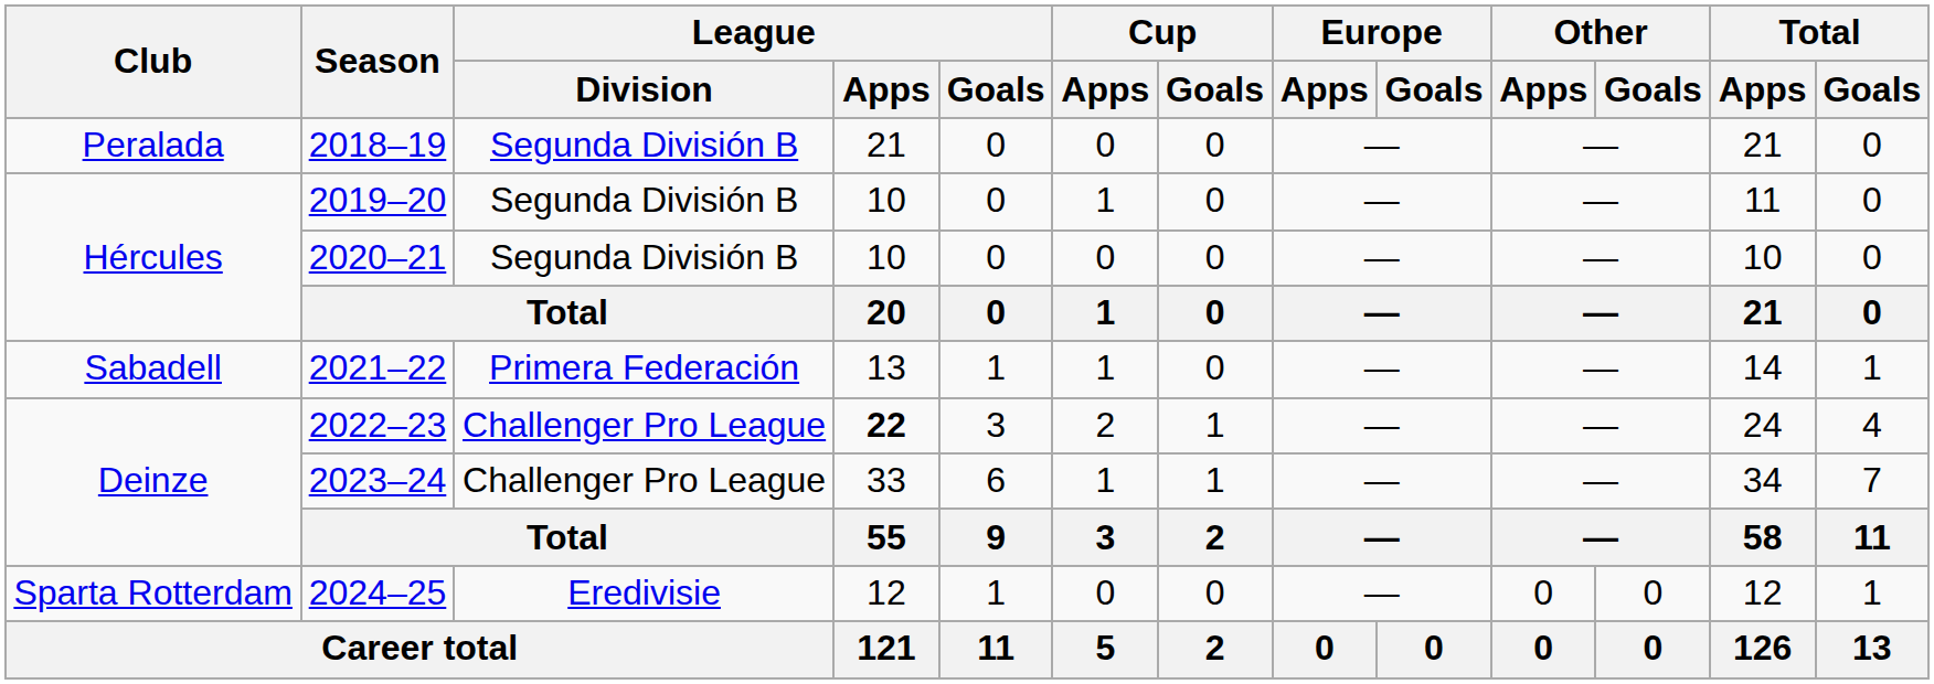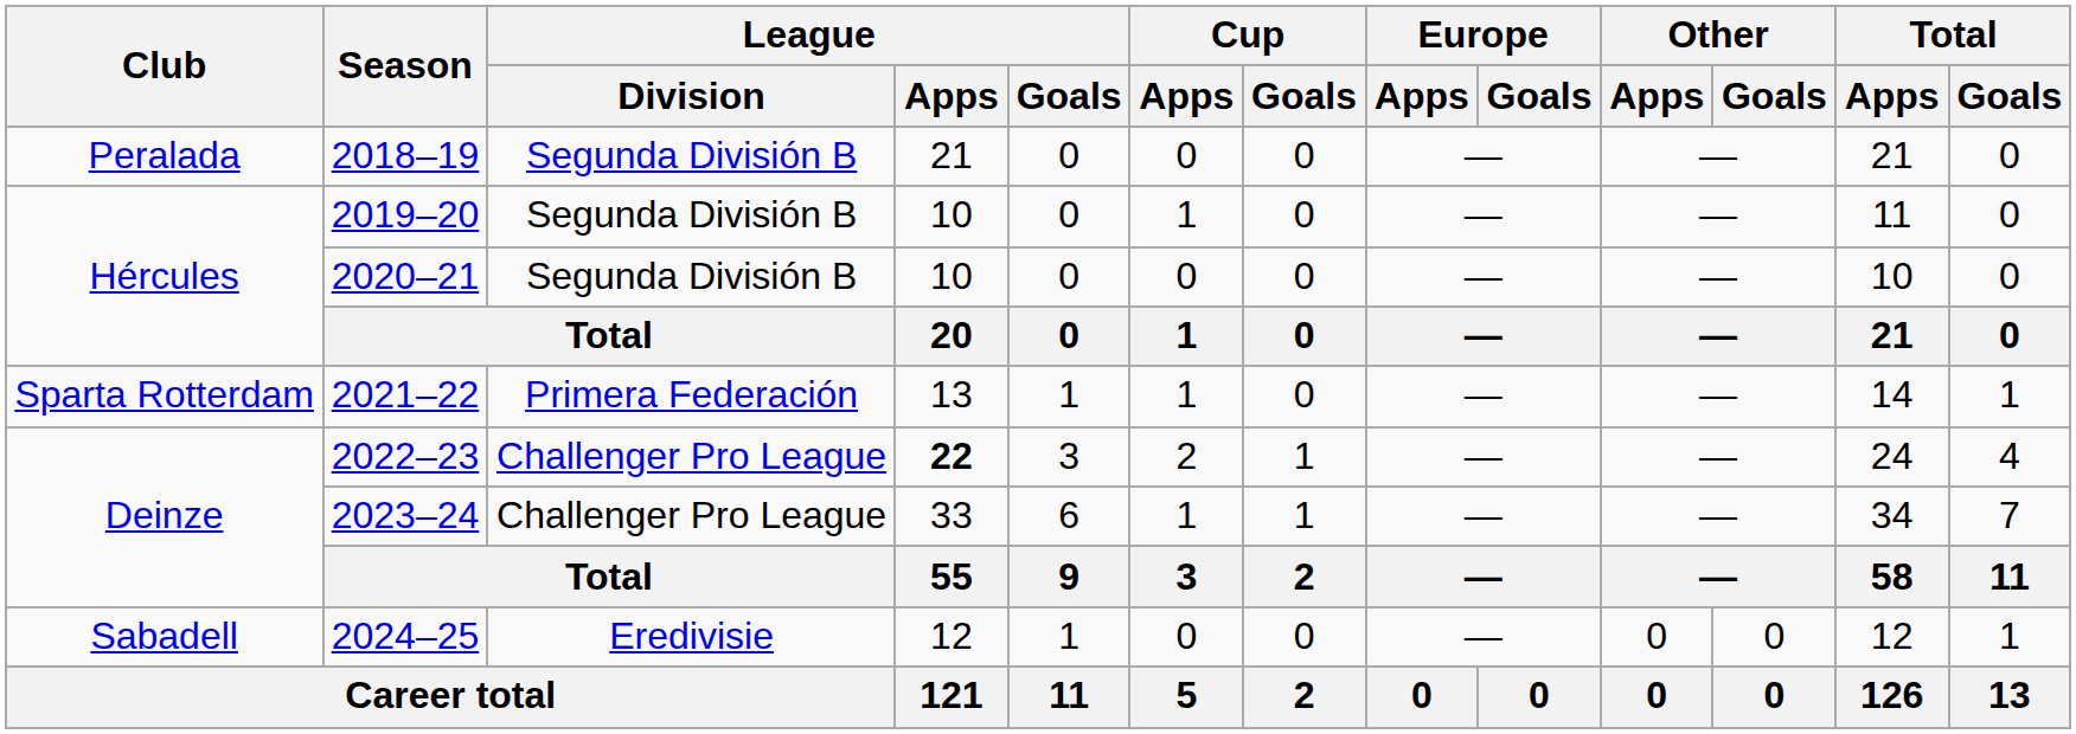2021–22 | Club: Sabadell -> Sparta Rotterdam
2024–25 | Club: Sparta Rotterdam -> Sabadell
